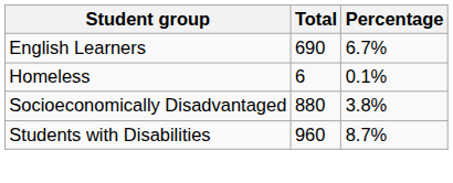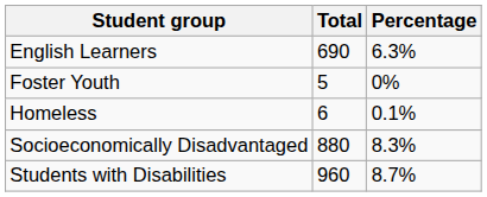English Learners | Percentage: 6.7% -> 6.3%
+ row: Foster Youth | 5 | 0%
Socioeconomically Disadvantaged | Percentage: 3.8% -> 8.3%
